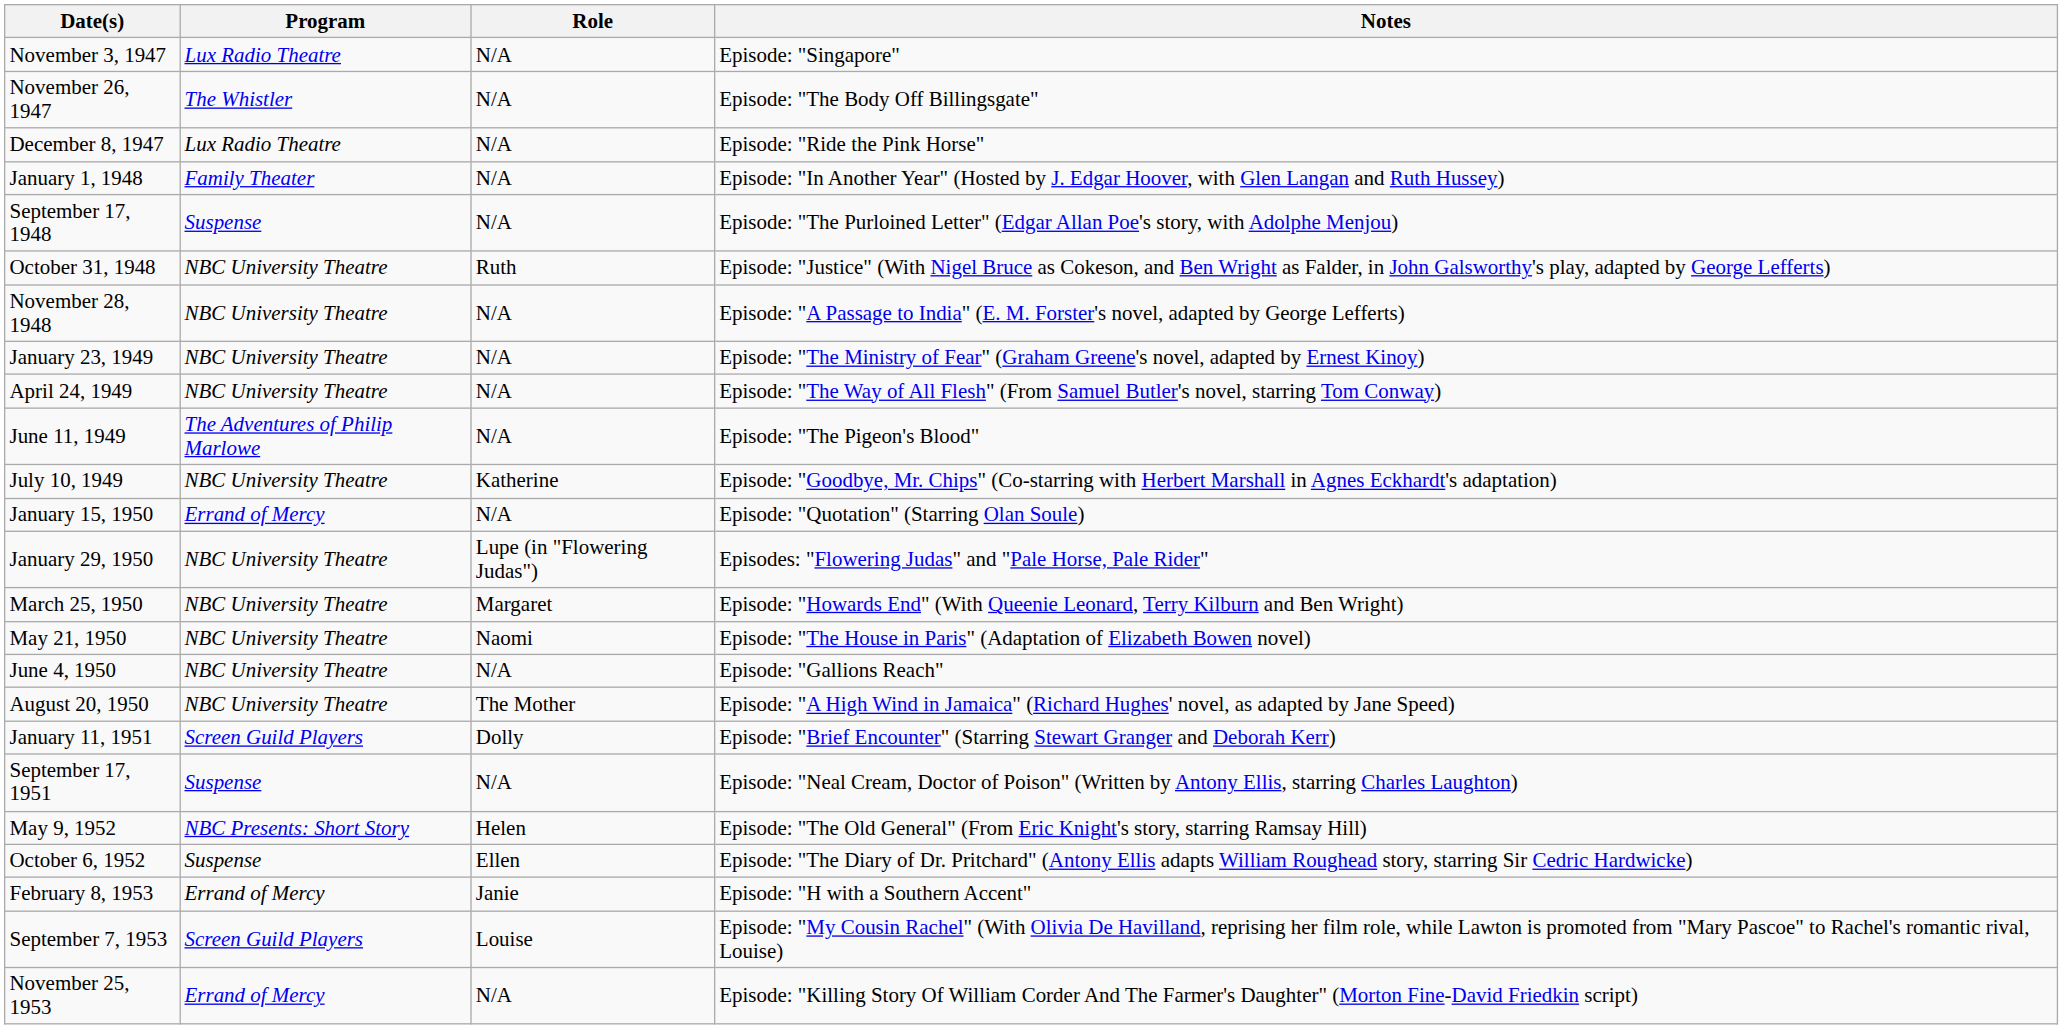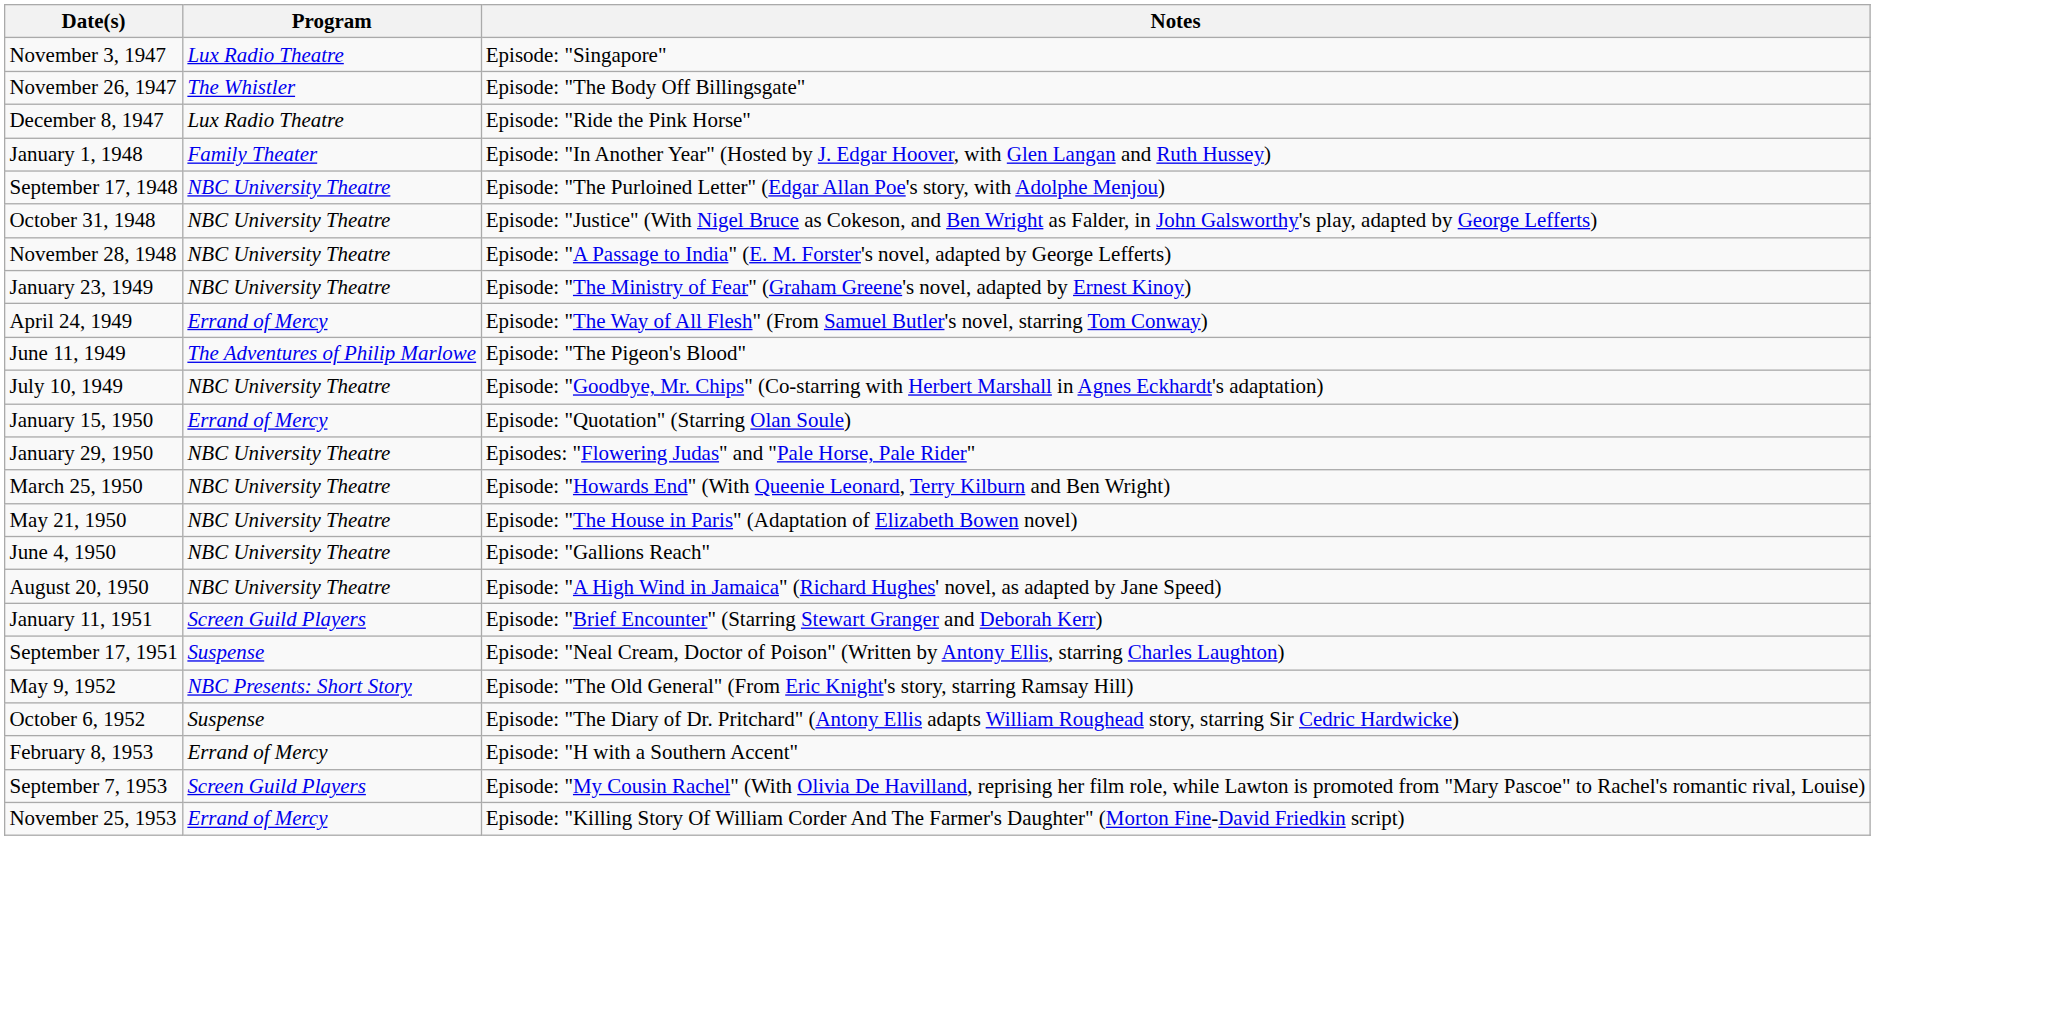- column: Role | N/A | N/A | N/A | N/A | N/A | Ruth | N/A | N/A | N/A | N/A | Katherine | N/A | Lupe (in "Flowering Judas") | Margaret | Naomi | N/A | The Mother | Dolly | N/A | Helen | Ellen | Janie | Louise | N/A
September 17, 1948 | Program: Suspense -> NBC University Theatre
April 24, 1949 | Program: NBC University Theatre -> Errand of Mercy
